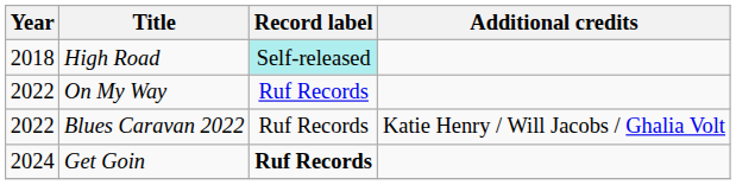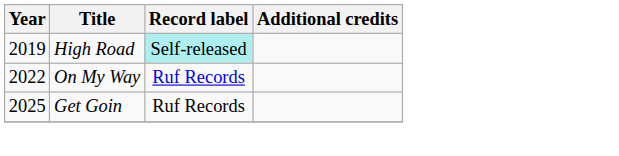High Road | Year: 2018 -> 2019
- row: 2022 | Blues Caravan 2022 | Ruf Records | Katie Henry / Will Jacobs / Ghalia Volt
Get Goin | Year: 2024 -> 2025
Get Goin | Record label: bold -> normal
